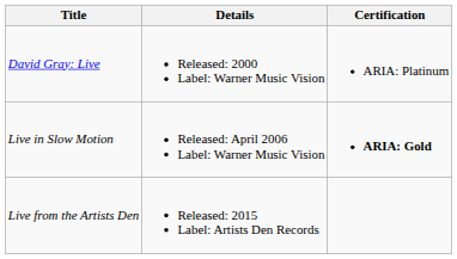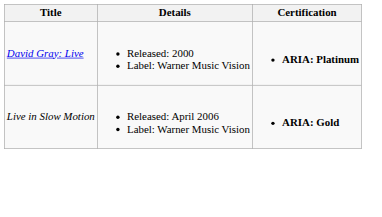David Gray: Live | Certification: normal -> bold
- row: Live from the Artists Den | Released: 2015 Label: Artists Den Records
